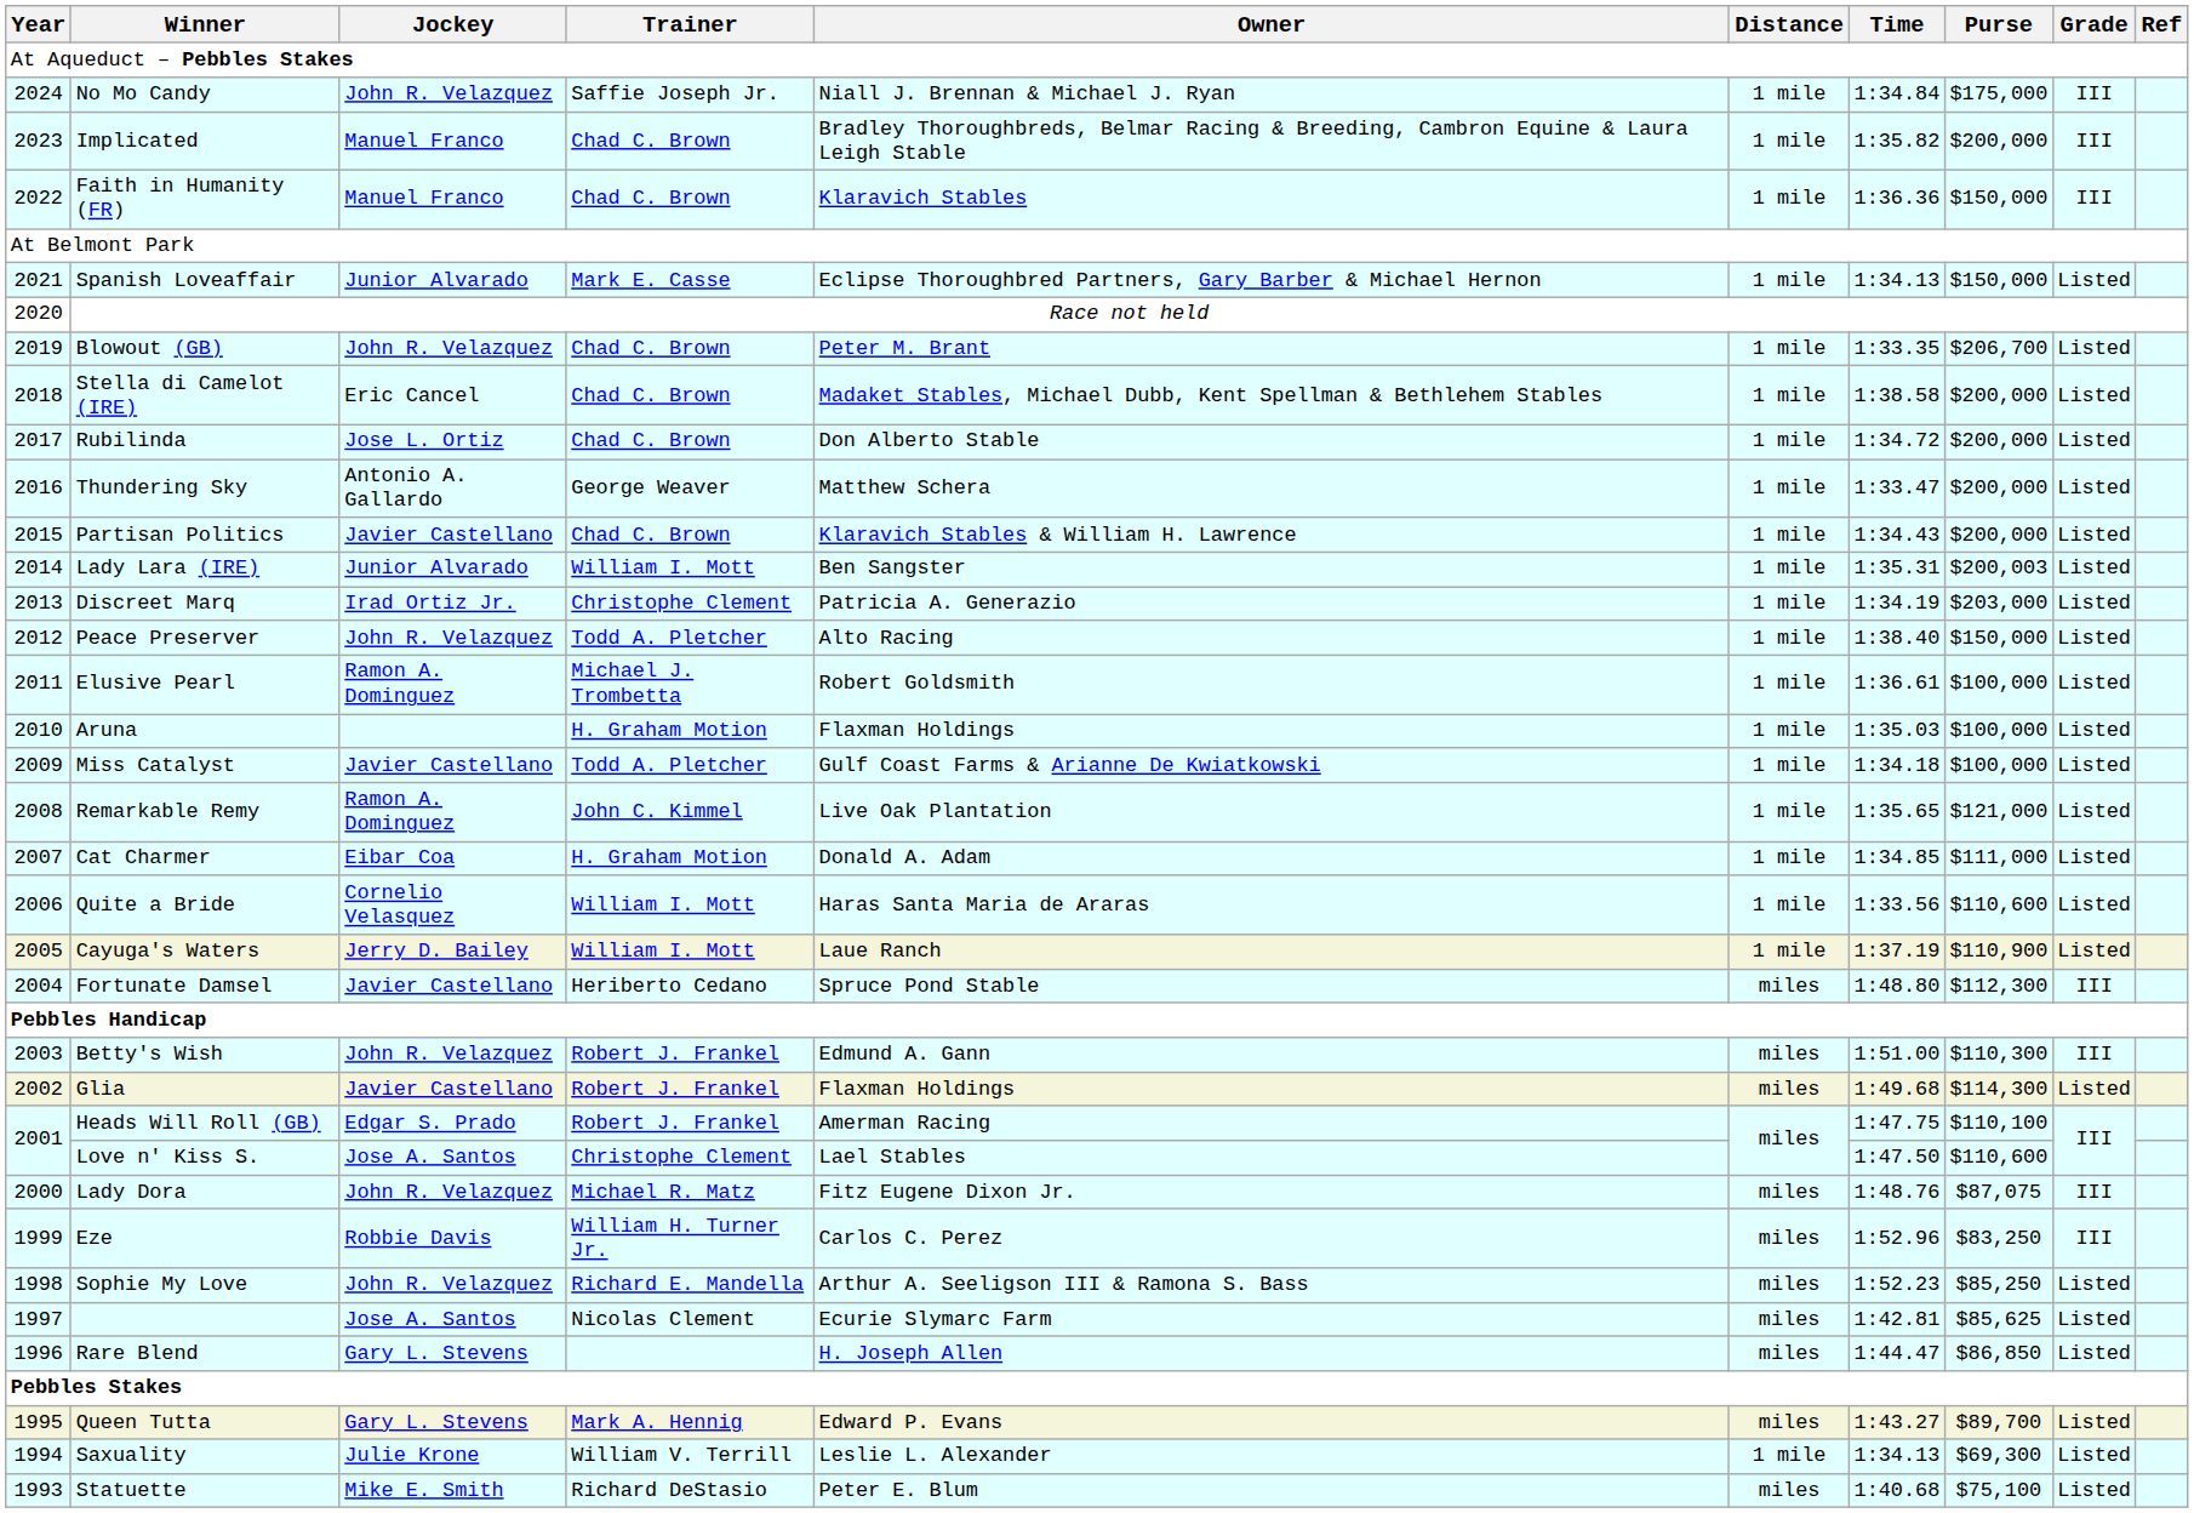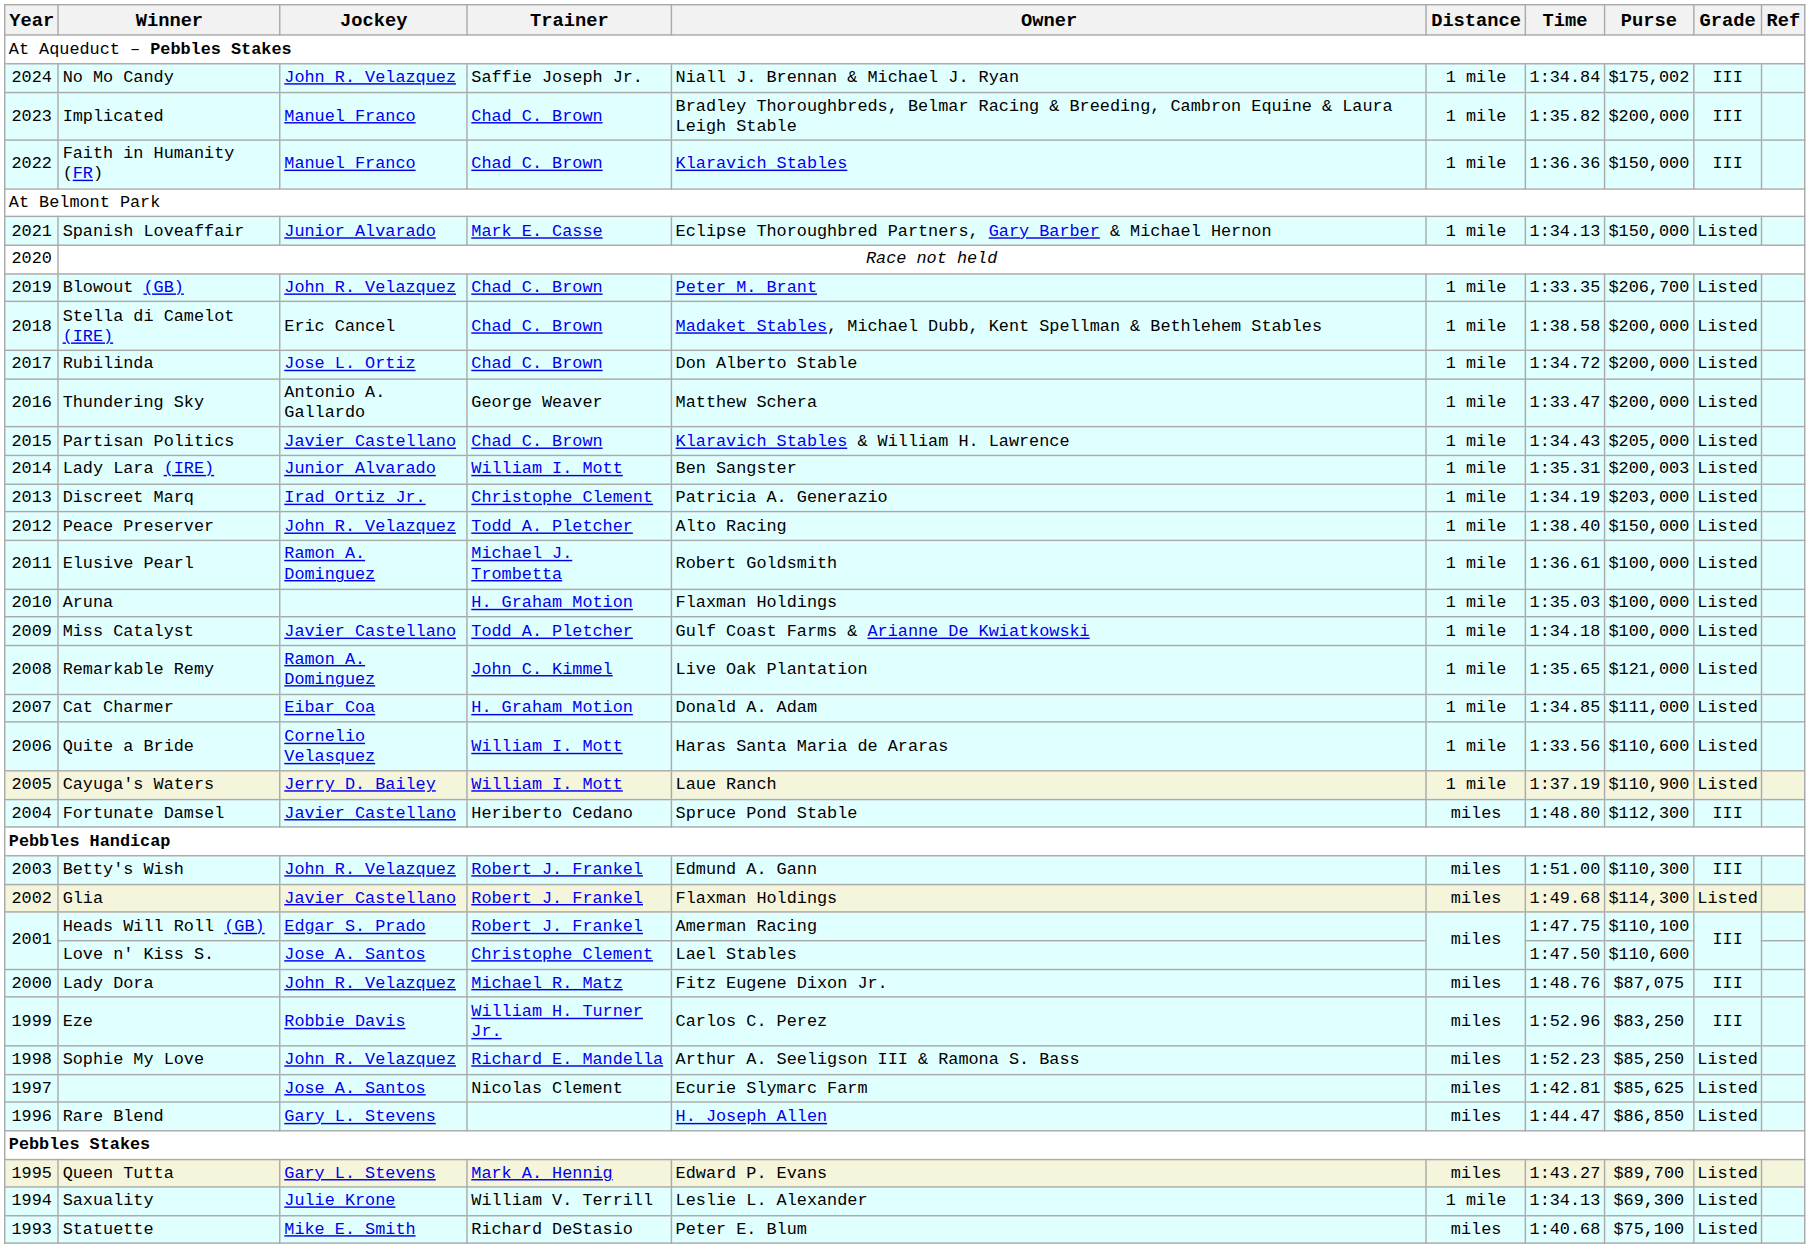No Mo Candy | Purse: $175,000 -> $175,002
Partisan Politics | Purse: $200,000 -> $205,000
